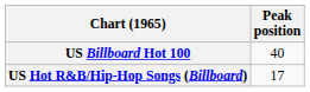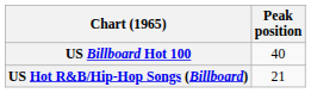US Hot R&B/Hip-Hop Songs (Billboard) | Peak position: 17 -> 21
